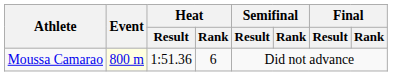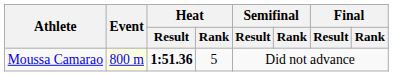Moussa Camarao | Heat / Result: normal -> bold
Moussa Camarao | Heat / Rank: 6 -> 5
